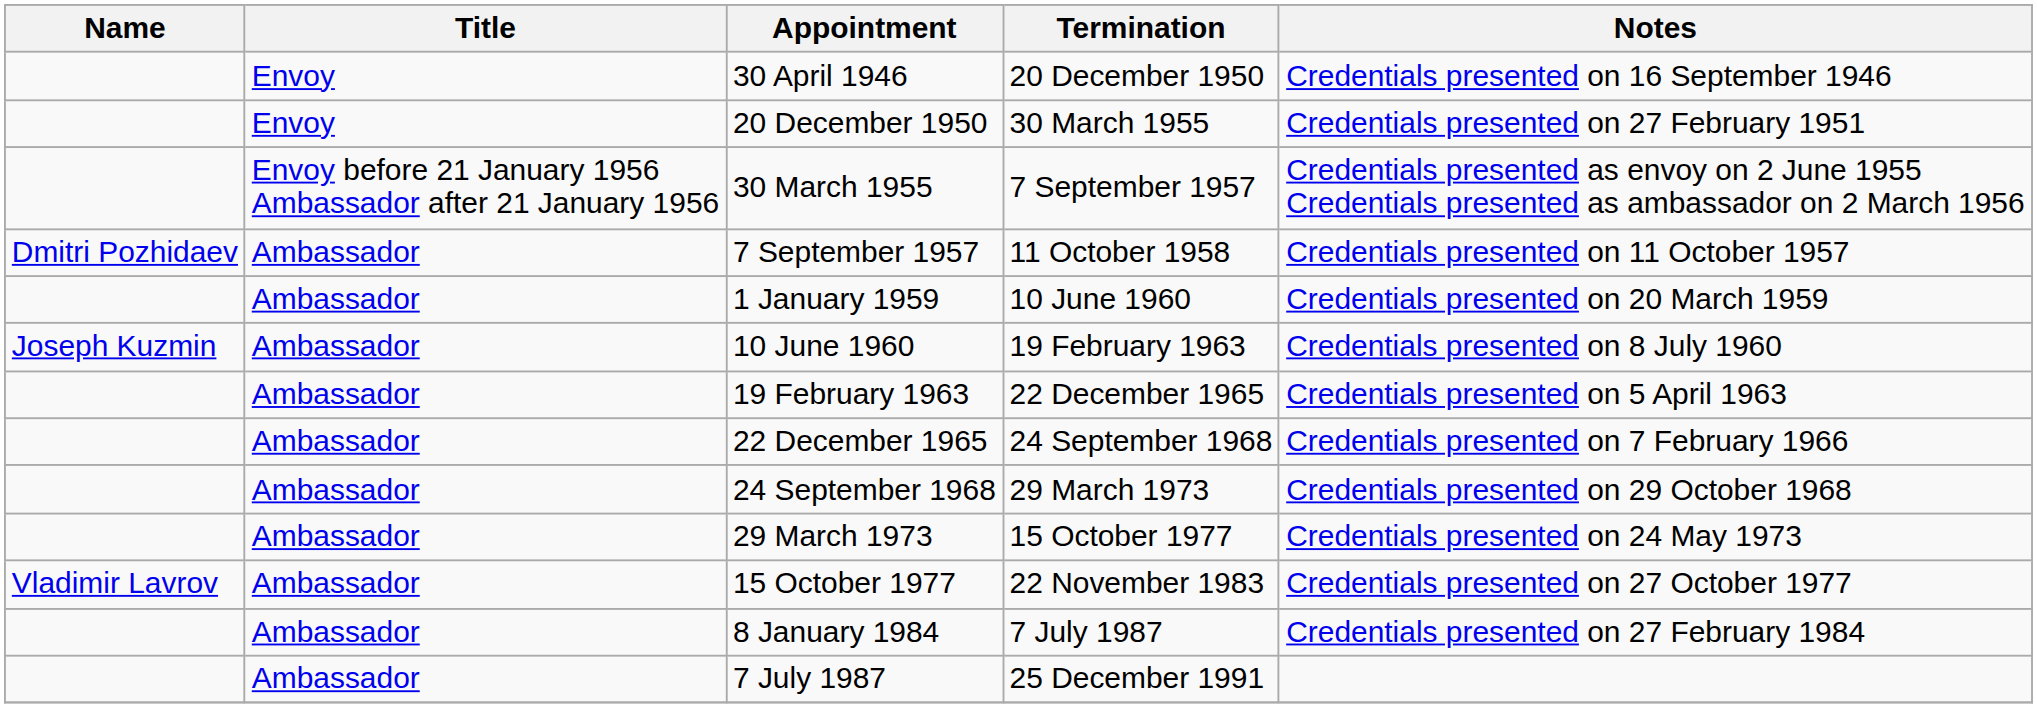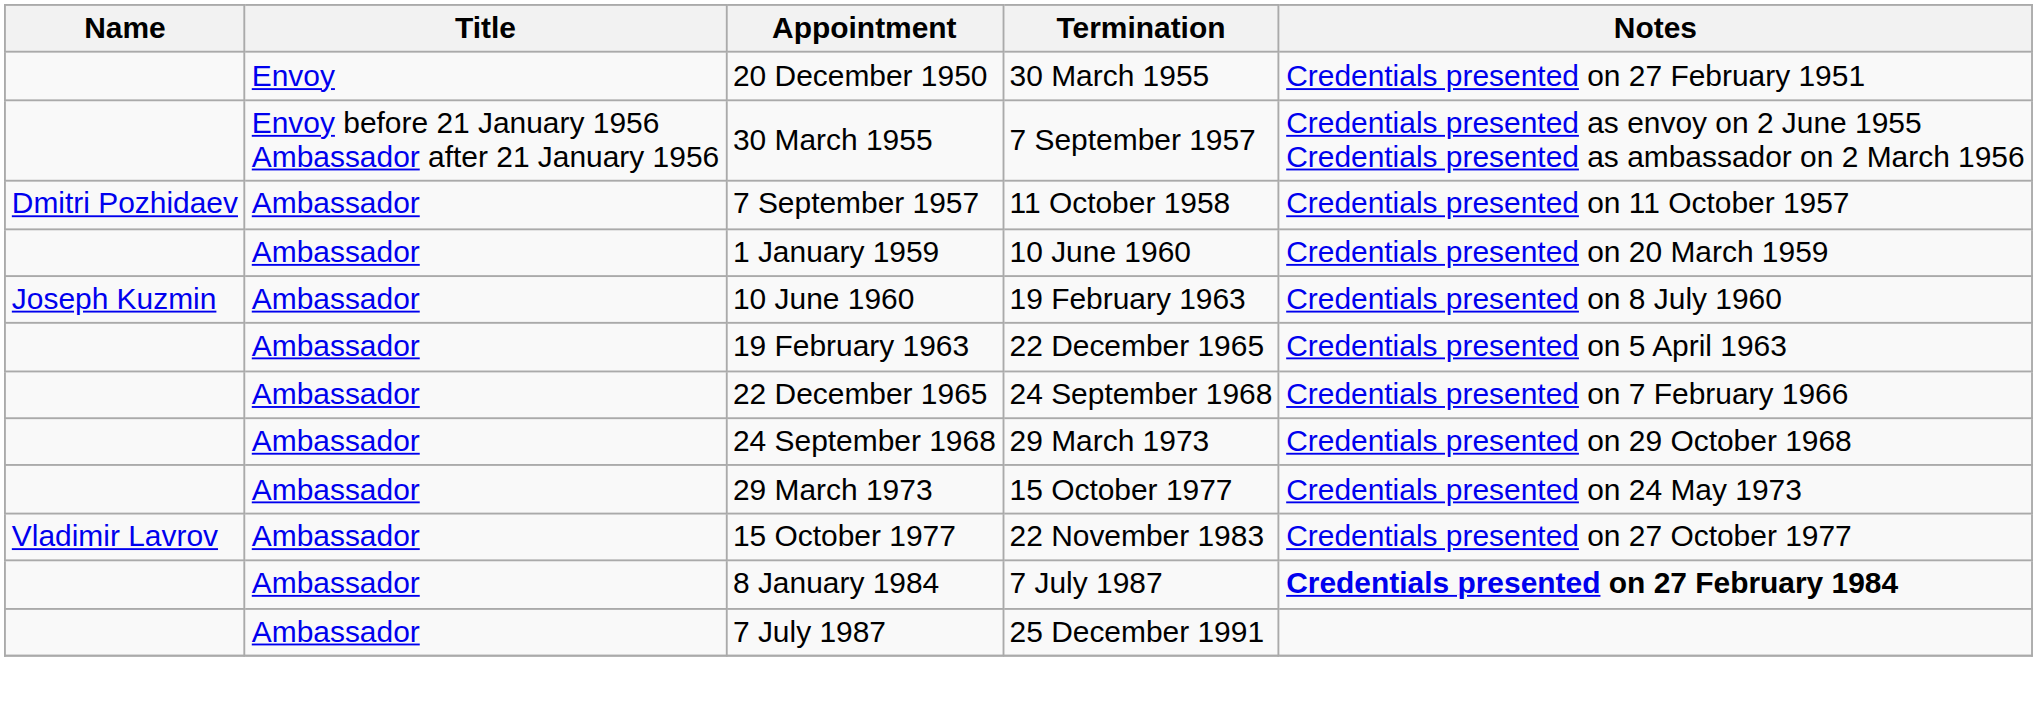- row: Envoy | 30 April 1946 | 20 December 1950 | Credentials presented on 16 September 1946
8 January 1984 | Notes: normal -> bold
